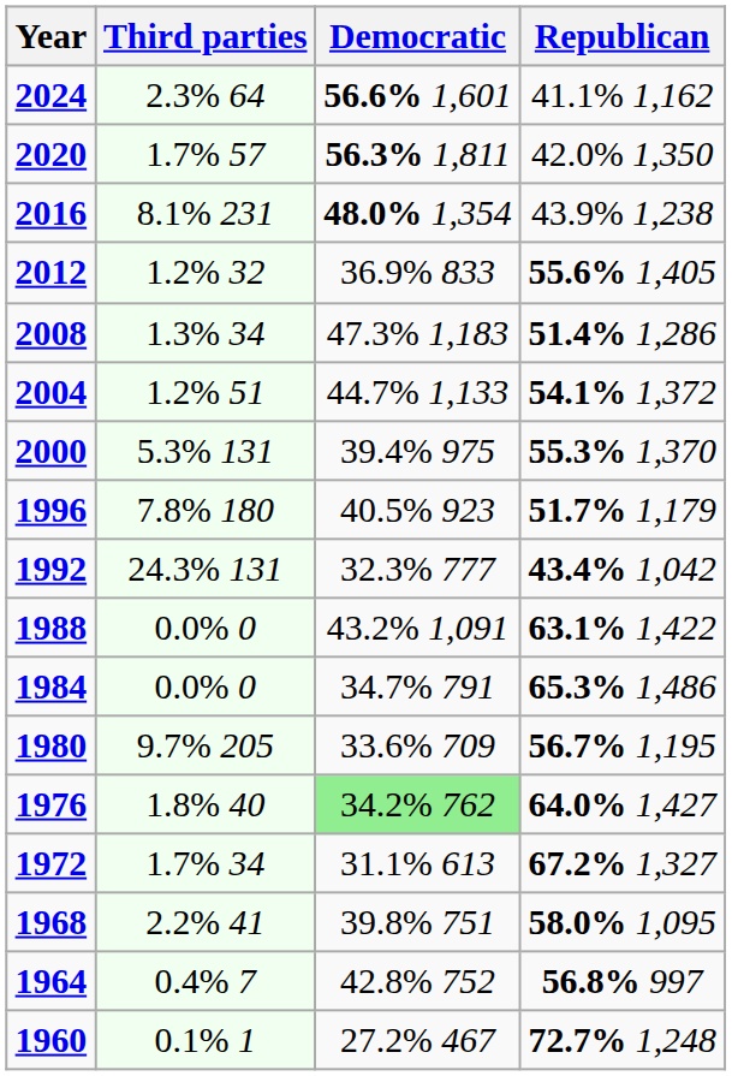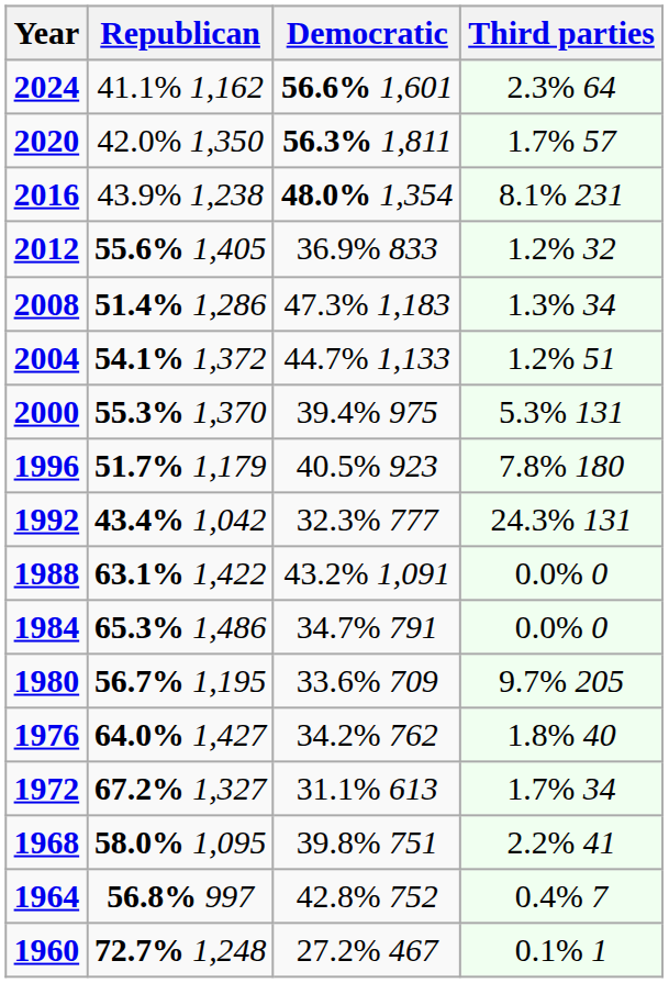columns swapped: Republican <-> Third parties
1976 | Democratic: lightgreen background -> no background
